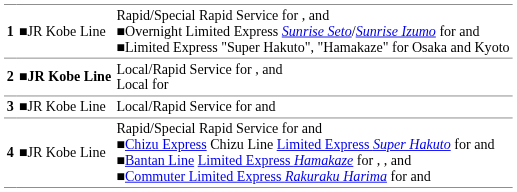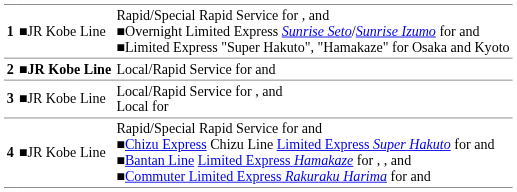2 | column 3: Local/Rapid Service for , and Local for -> Local/Rapid Service for and
3 | column 3: Local/Rapid Service for and -> Local/Rapid Service for , and Local for
